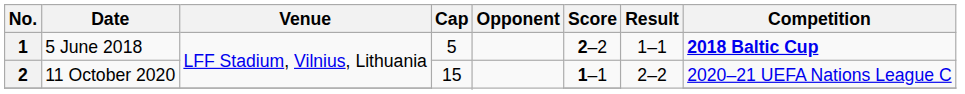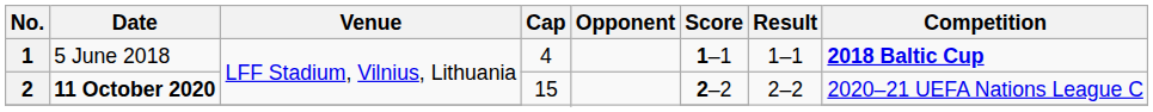1 | Cap: 5 -> 4
1 | Score: 2–2 -> 1–1
2 | Date: normal -> bold
2 | Score: 1–1 -> 2–2
